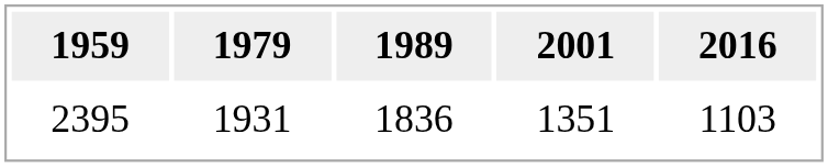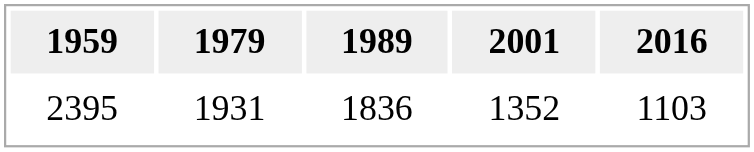2395 | 2001: 1351 -> 1352
